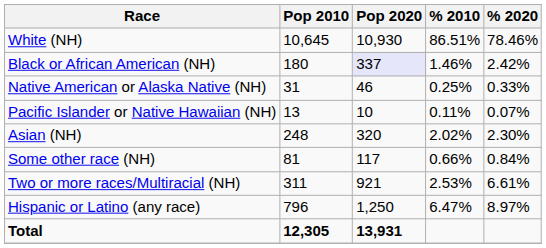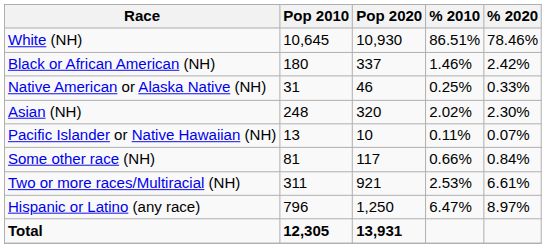Black or African American (NH) | Pop 2020: lavender background -> no background
rows swapped: Asian (NH) <-> Pacific Islander or Native Hawaiian (NH)
